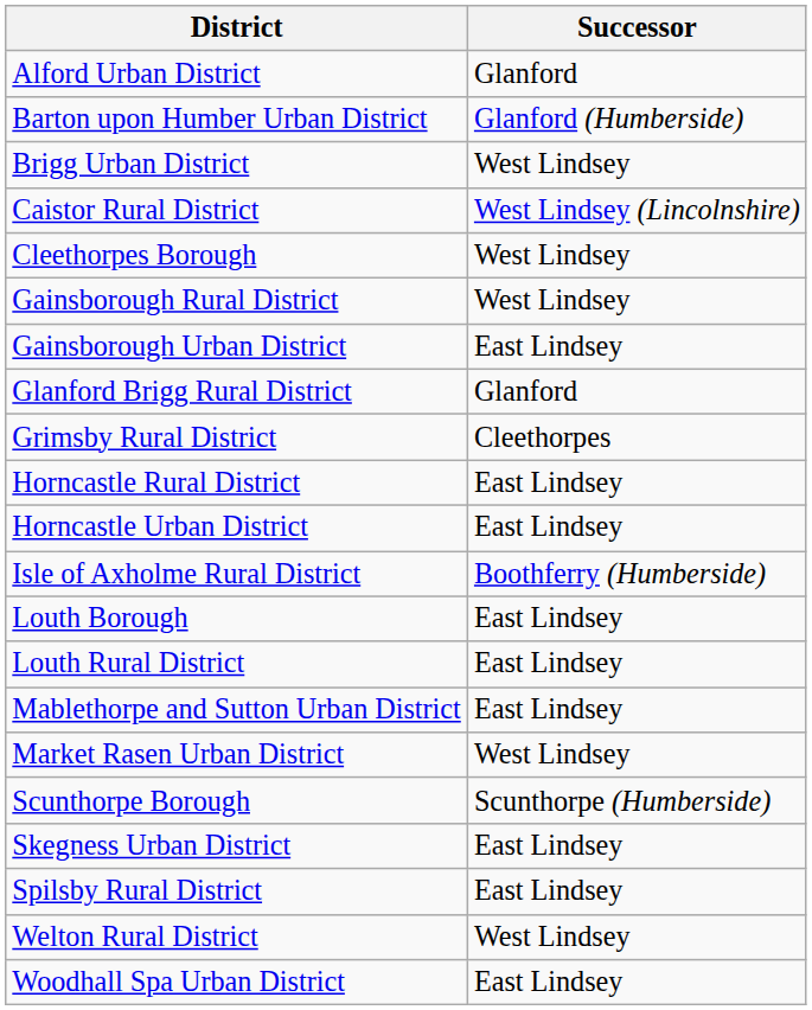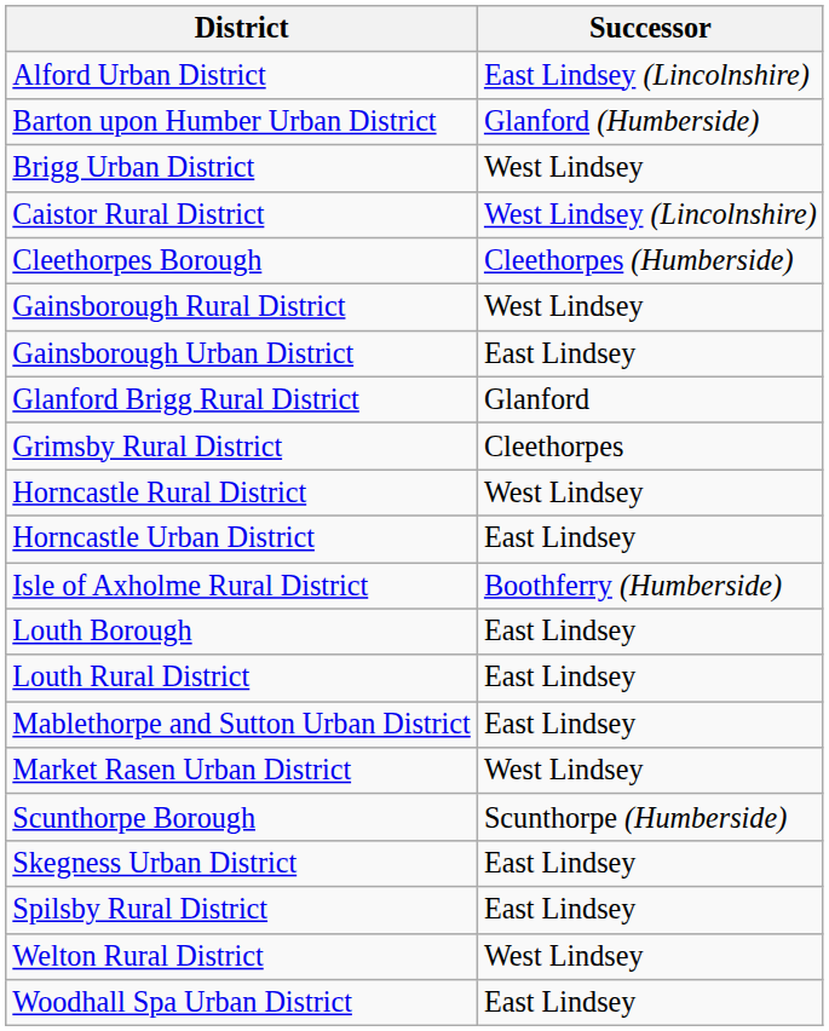Alford Urban District | Successor: Glanford -> East Lindsey (Lincolnshire)
Cleethorpes Borough | Successor: West Lindsey -> Cleethorpes (Humberside)
Horncastle Rural District | Successor: East Lindsey -> West Lindsey
